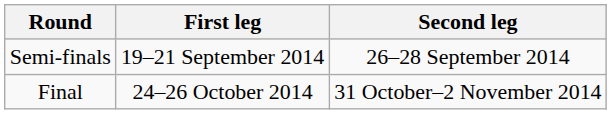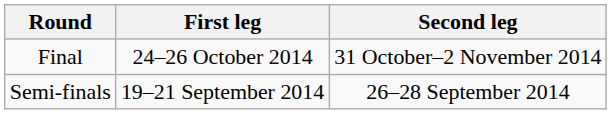rows swapped: Semi-finals <-> Final
